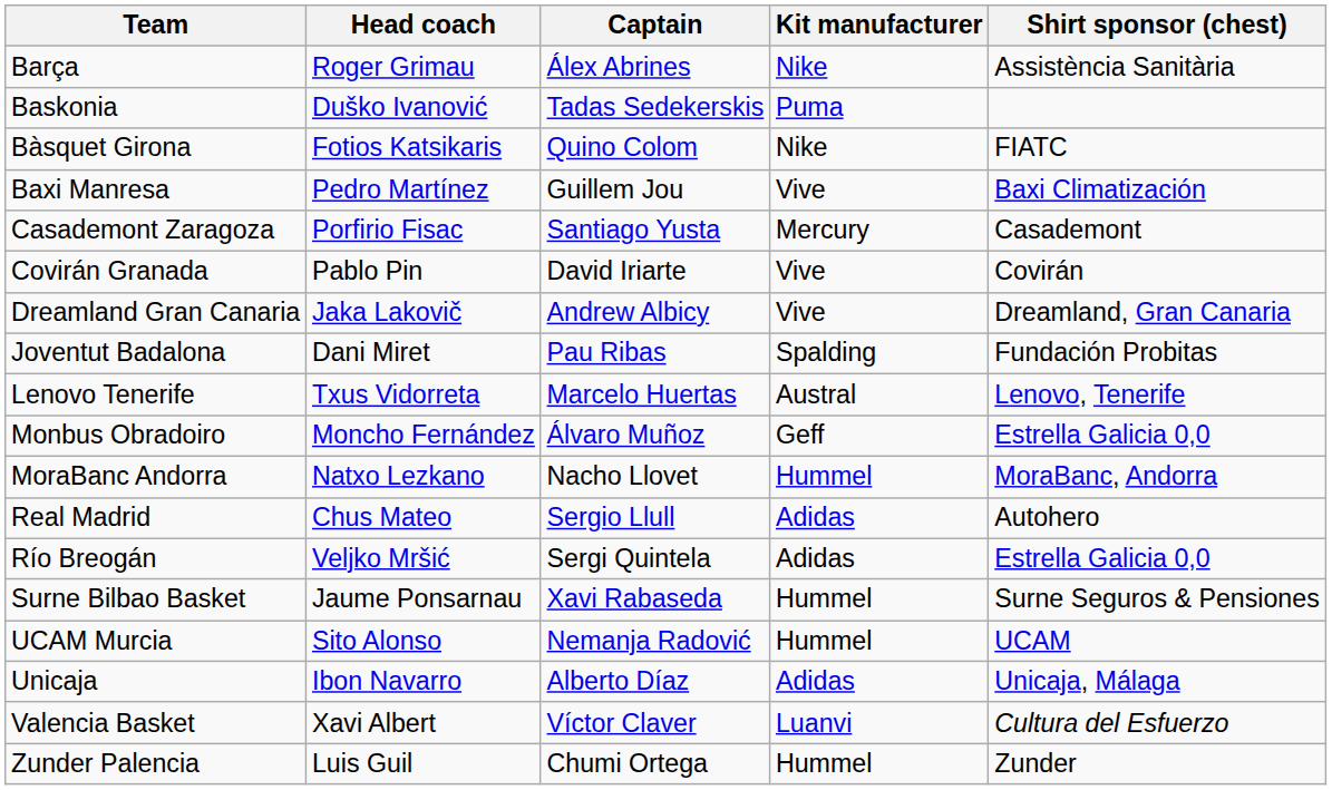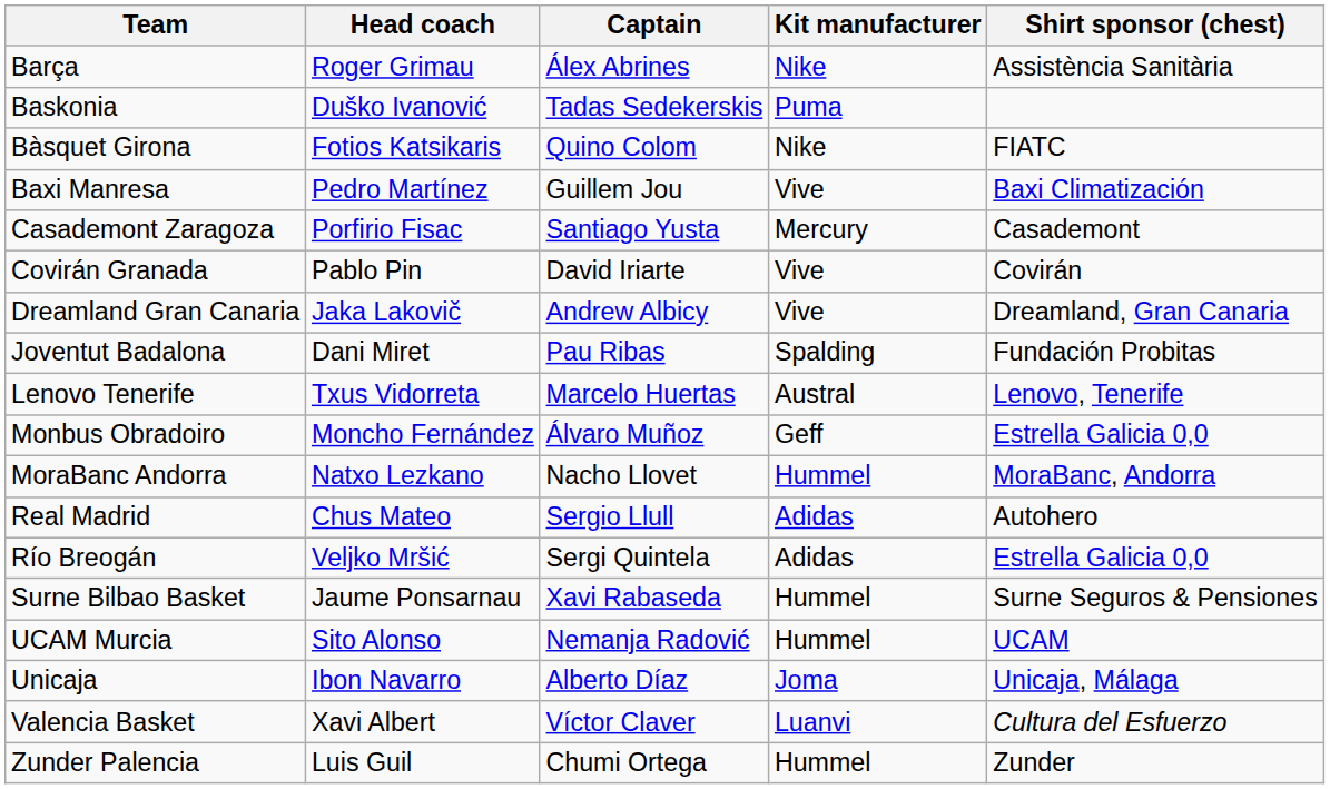Unicaja | Kit manufacturer: Adidas -> Joma
